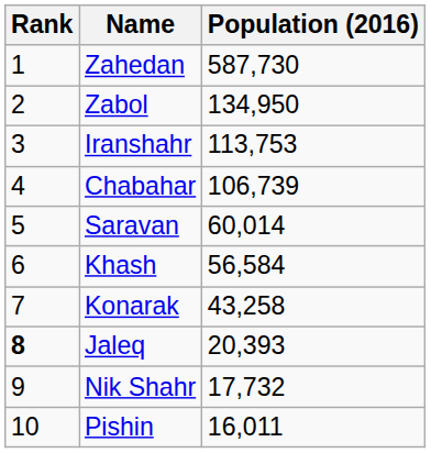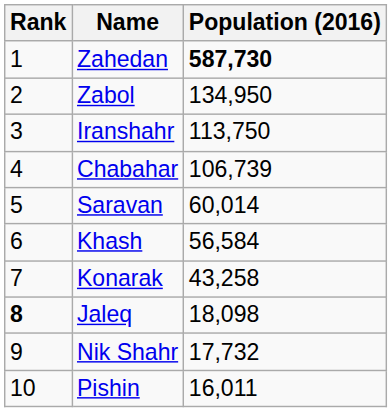Zahedan | Population (2016): normal -> bold
Iranshahr | Population (2016): 113,753 -> 113,750
Jaleq | Population (2016): 20,393 -> 18,098
